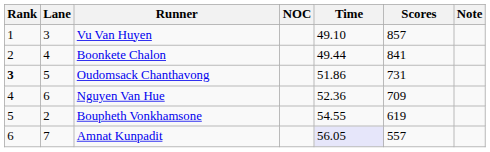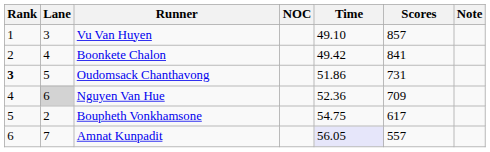Boonkete Chalon | Time: 49.44 -> 49.42
Nguyen Van Hue | Lane: no background -> lightgrey background
Boupheth Vonkhamsone | Time: 54.55 -> 54.75
Boupheth Vonkhamsone | Scores: 619 -> 617
